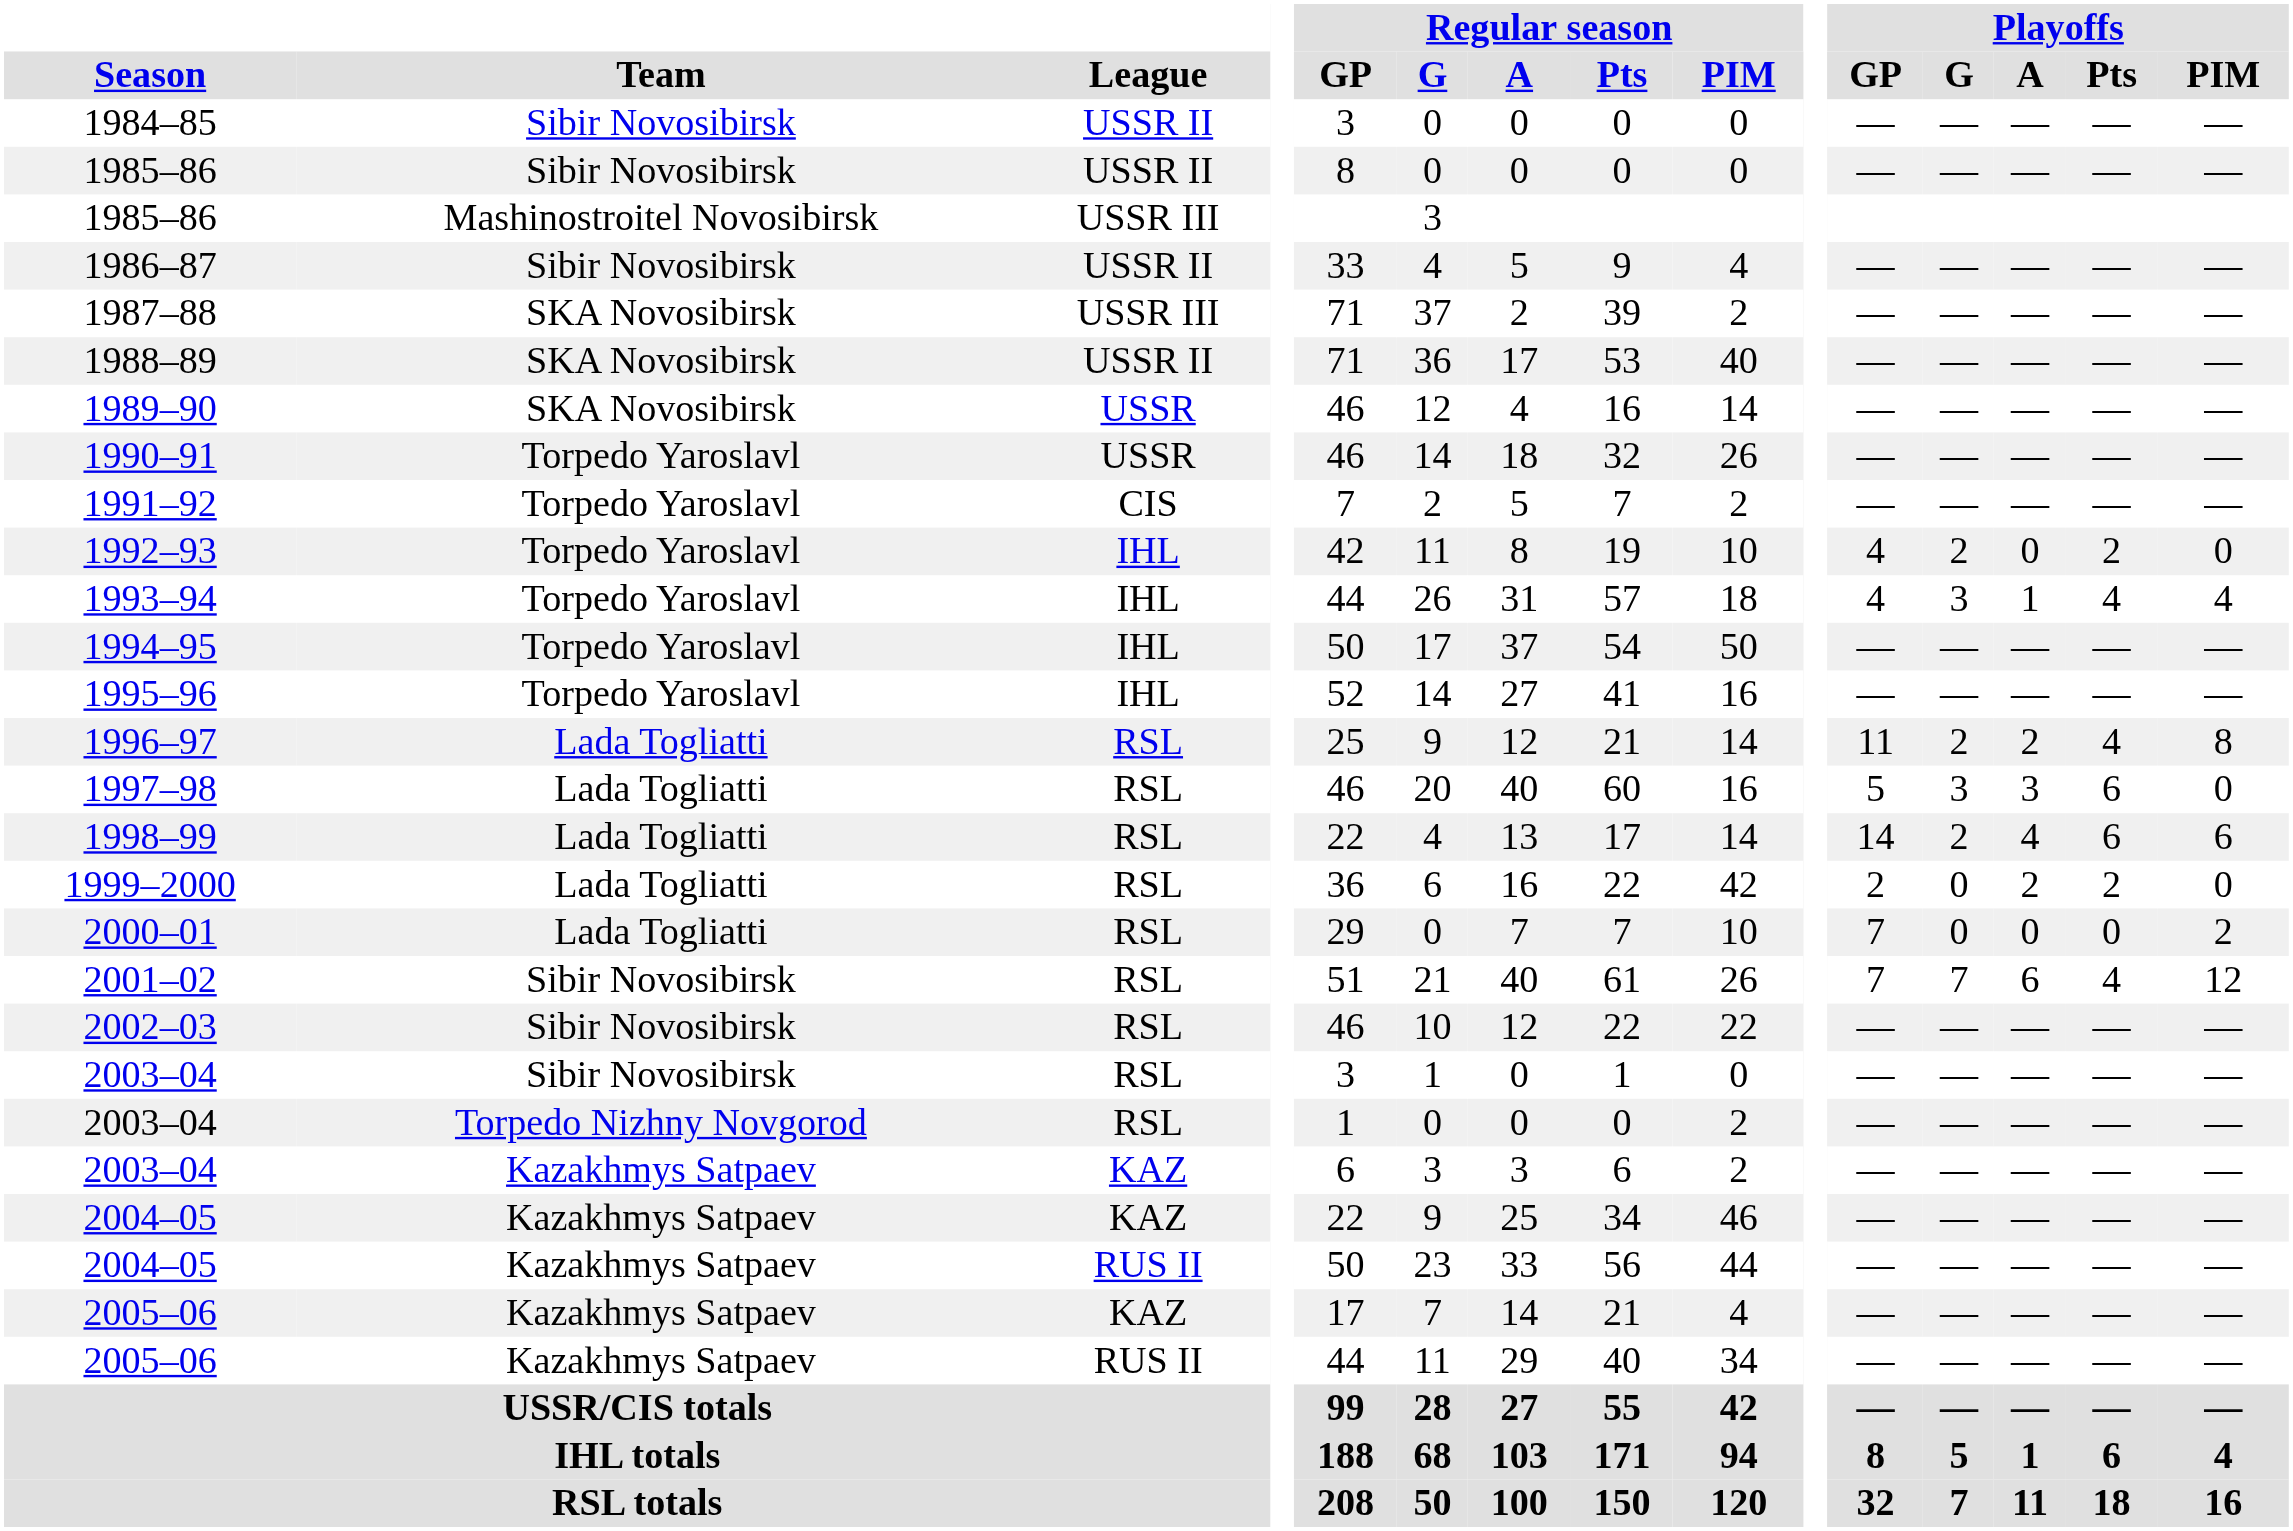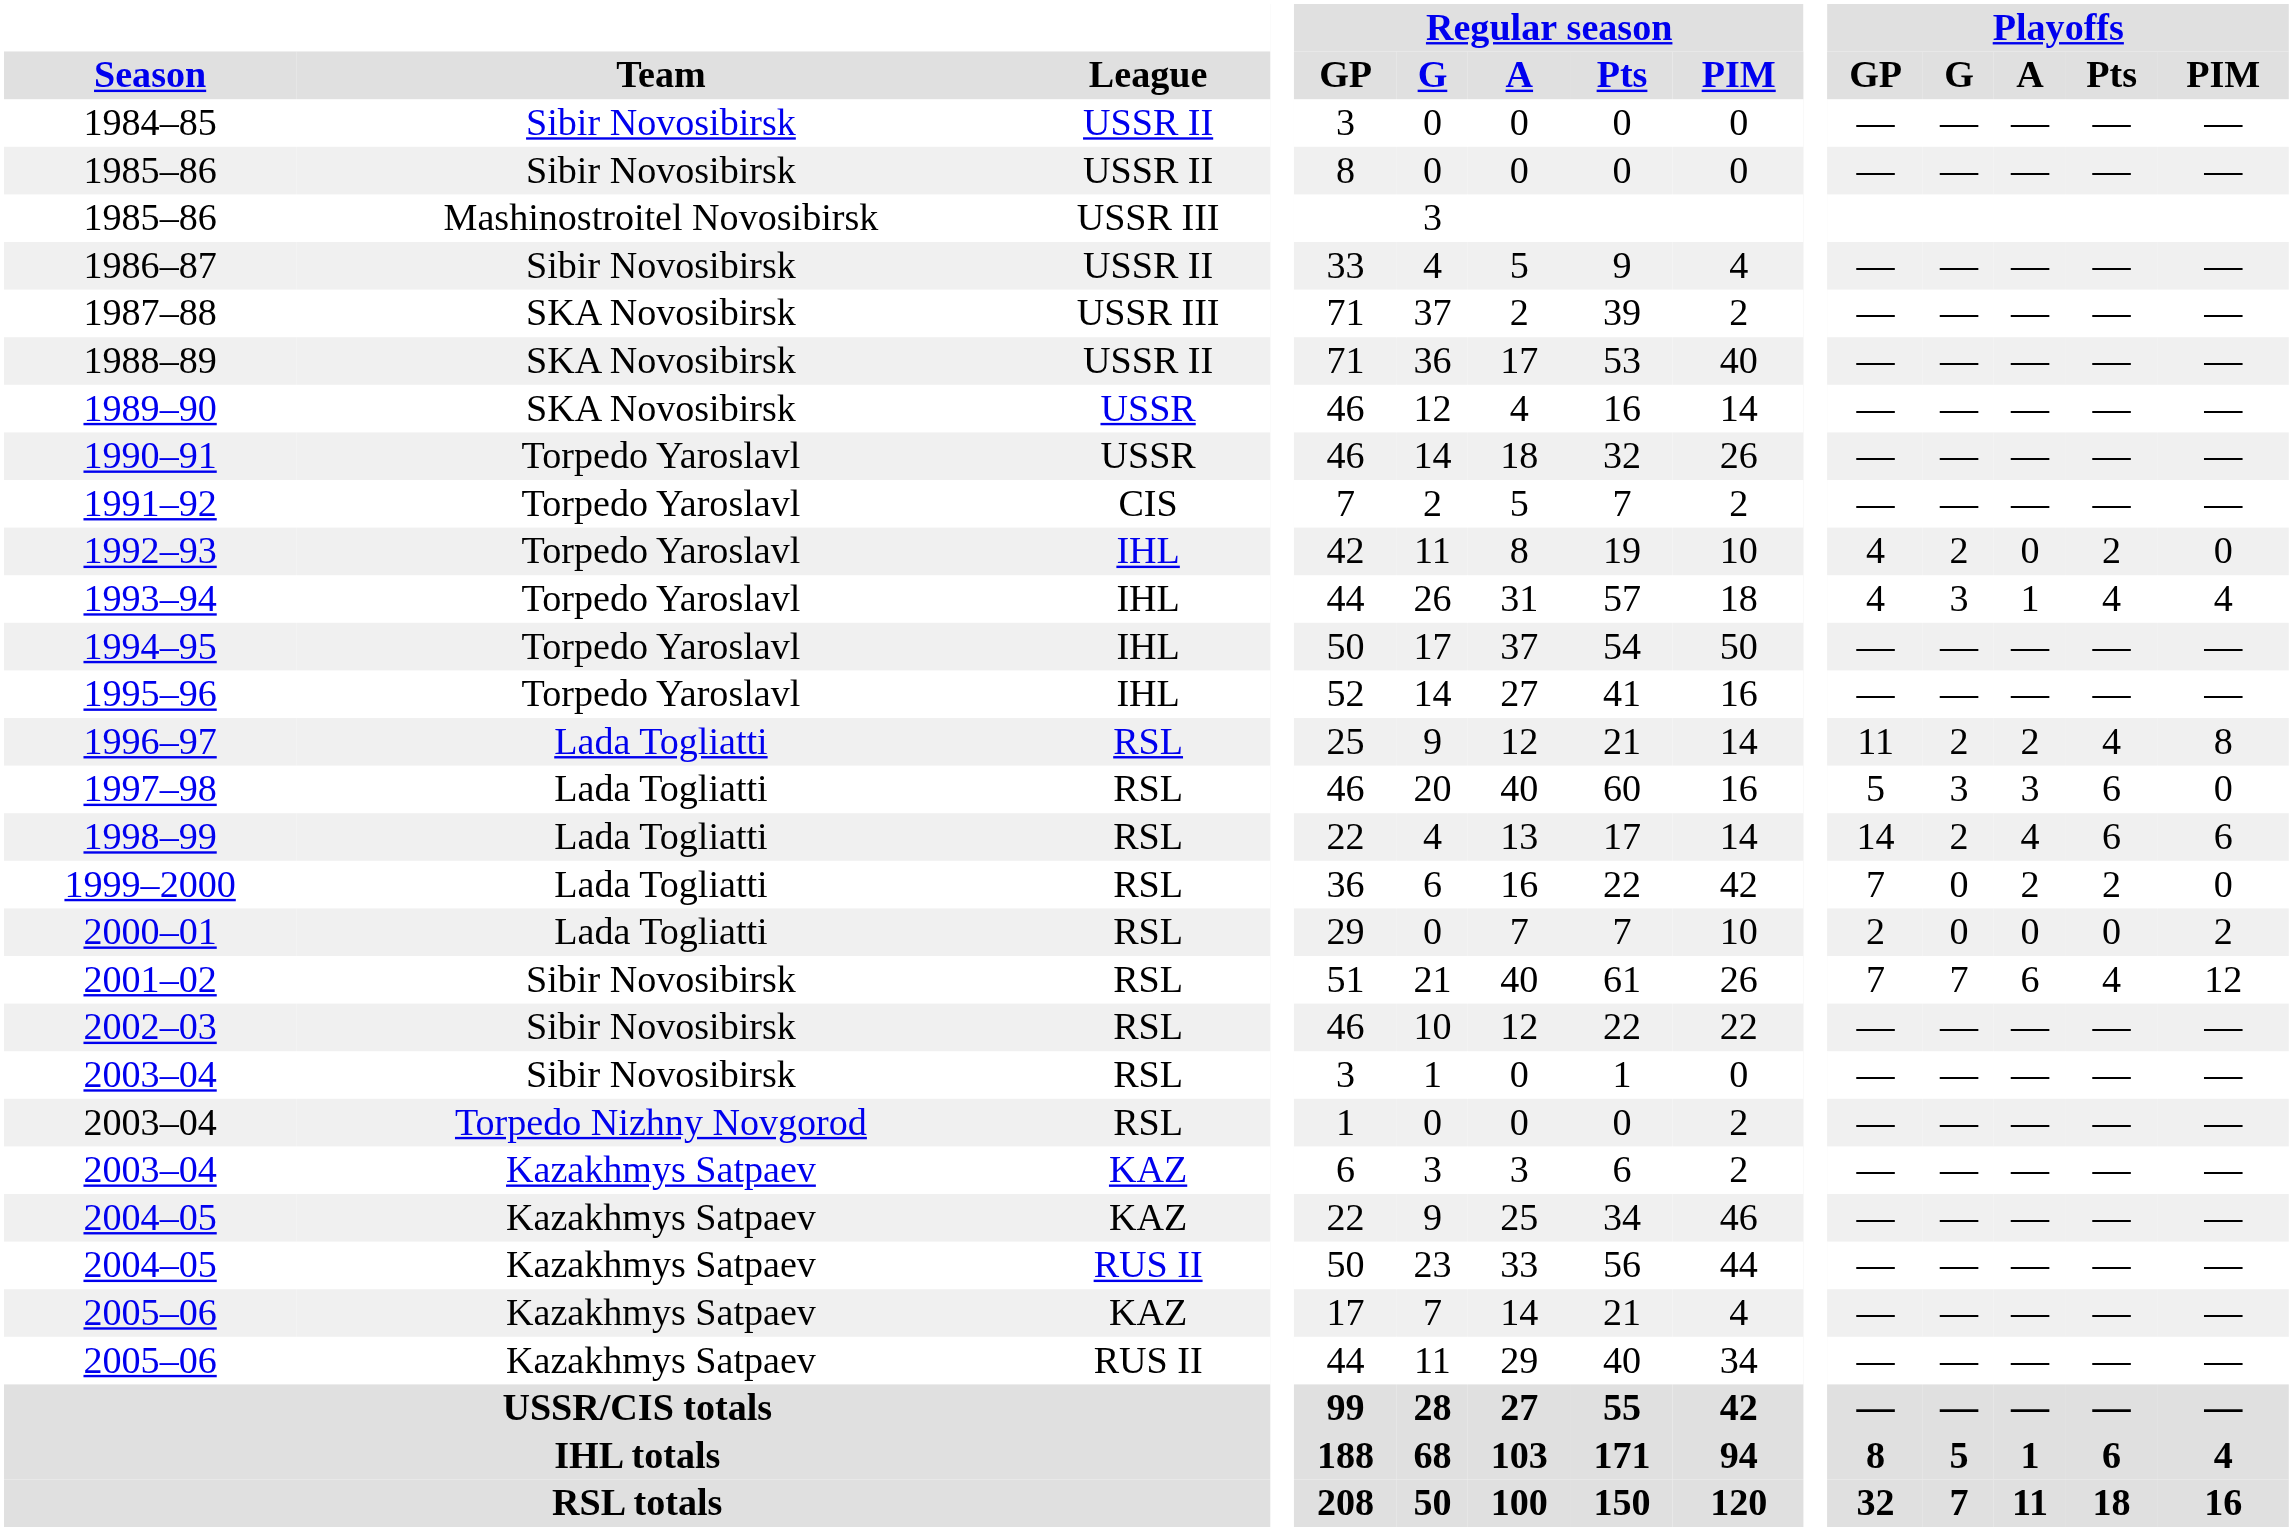1999–2000 | Playoffs / GP: 2 -> 7
2000–01 | Playoffs / GP: 7 -> 2
